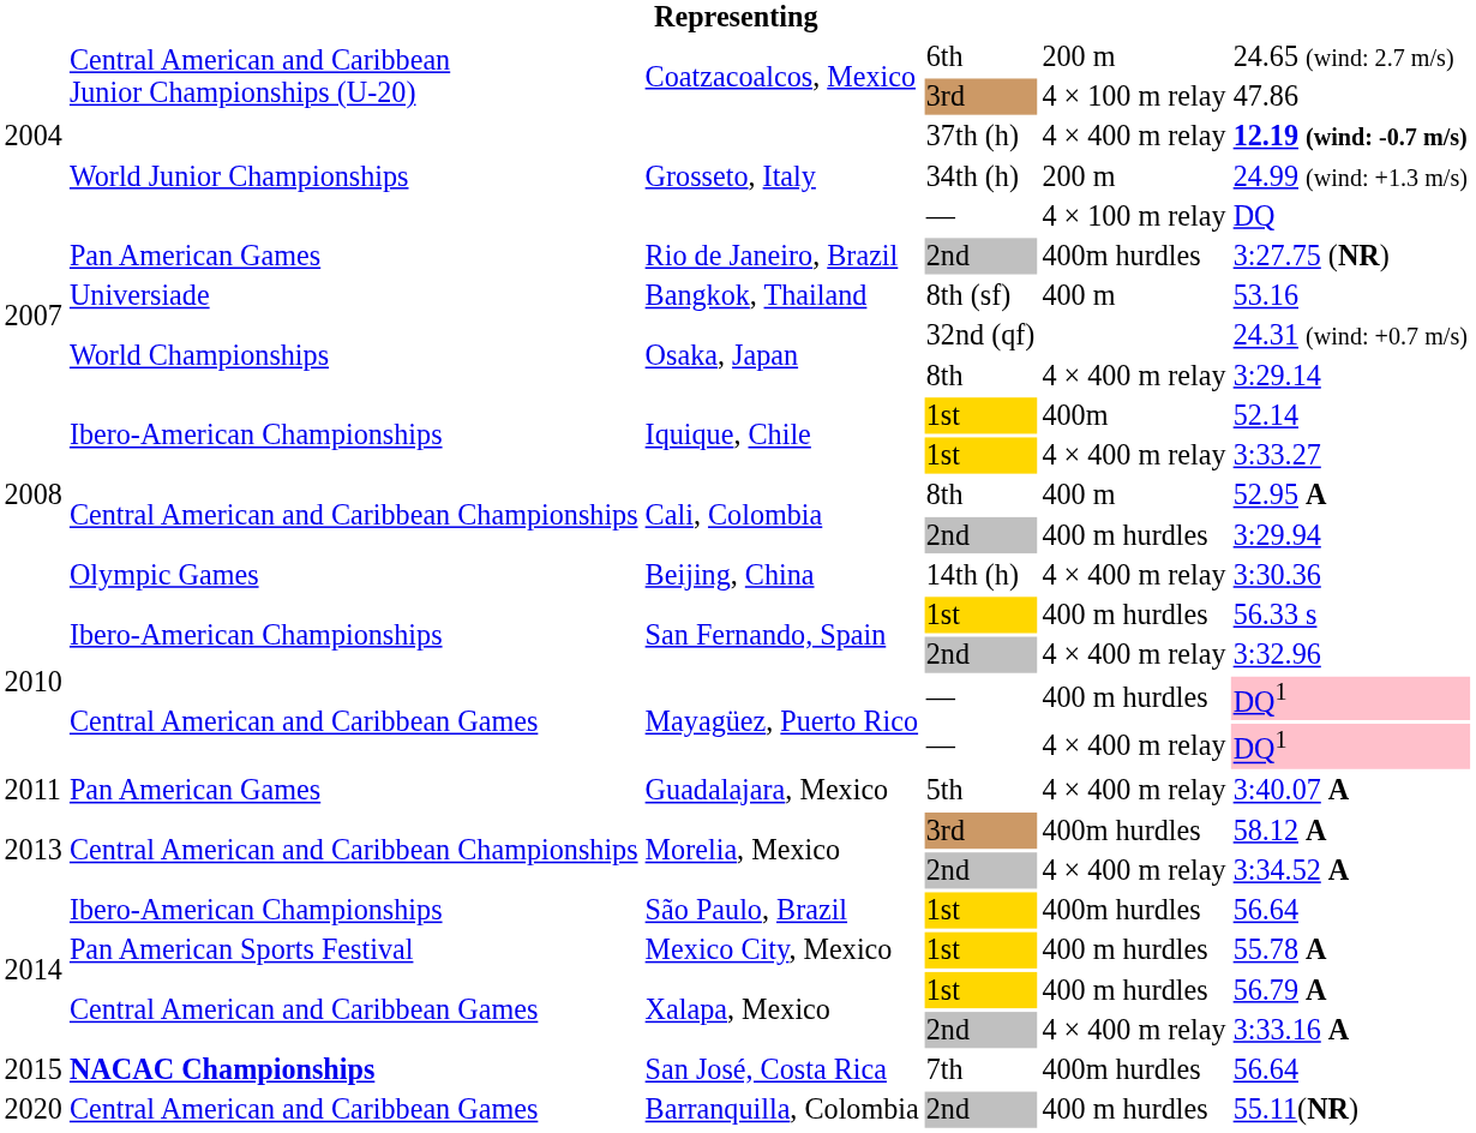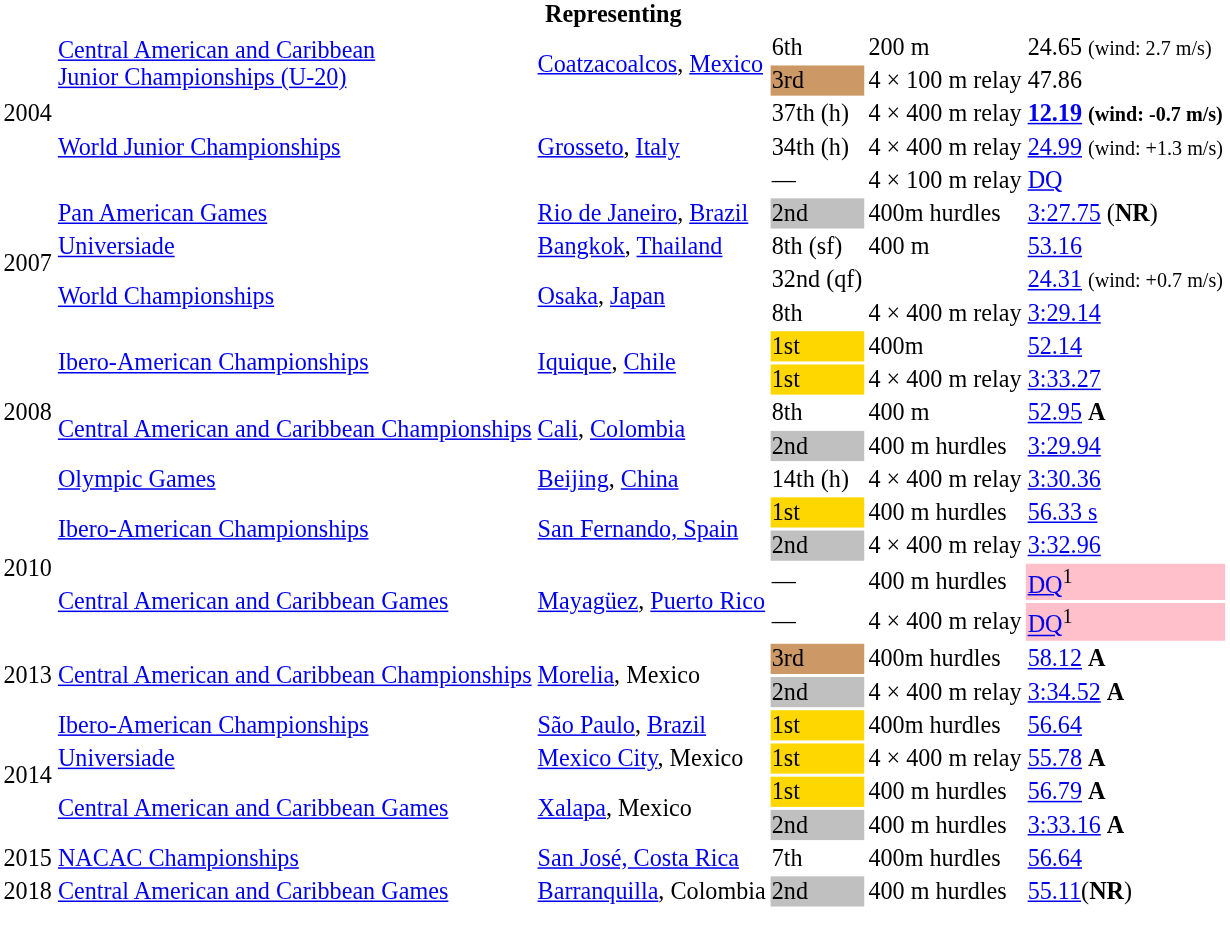Grosseto, Italy / 34th (h) | column 5: 200 m -> 4 × 400 m relay
- row: 2011 | Pan American Games | Guadalajara, Mexico | 5th | 4 × 400 m relay | 3:40.07 A
Mexico City, Mexico | column 2: Pan American Sports Festival -> Universiade
Mexico City, Mexico | column 5: 400 m hurdles -> 4 × 400 m relay
Xalapa, Mexico / 2nd | column 5: 4 × 400 m relay -> 400 m hurdles
San José, Costa Rica | column 2: bold -> normal
Barranquilla, Colombia | column 1: 2020 -> 2018
